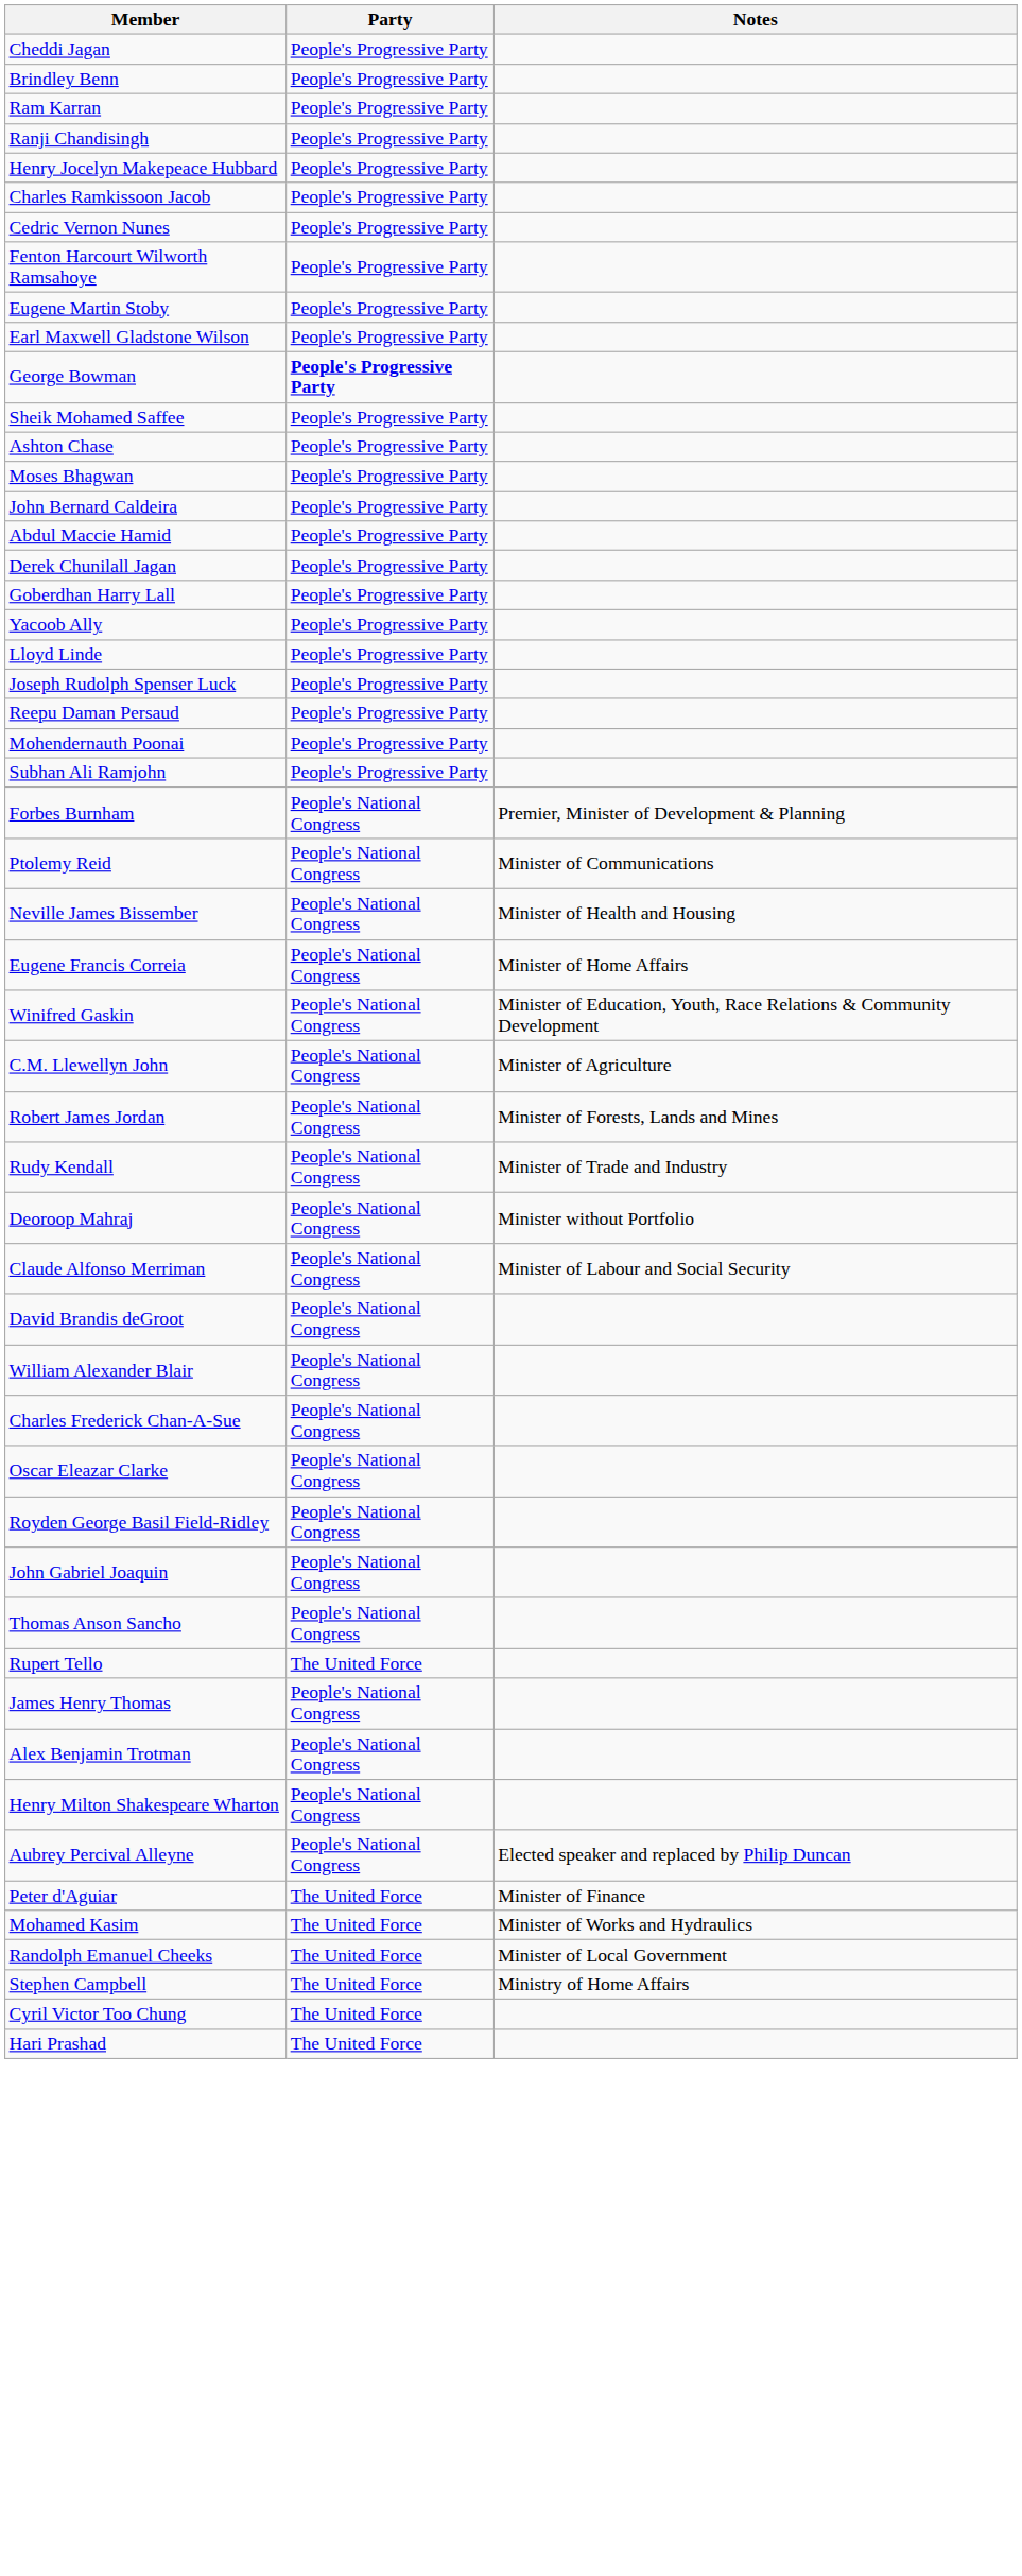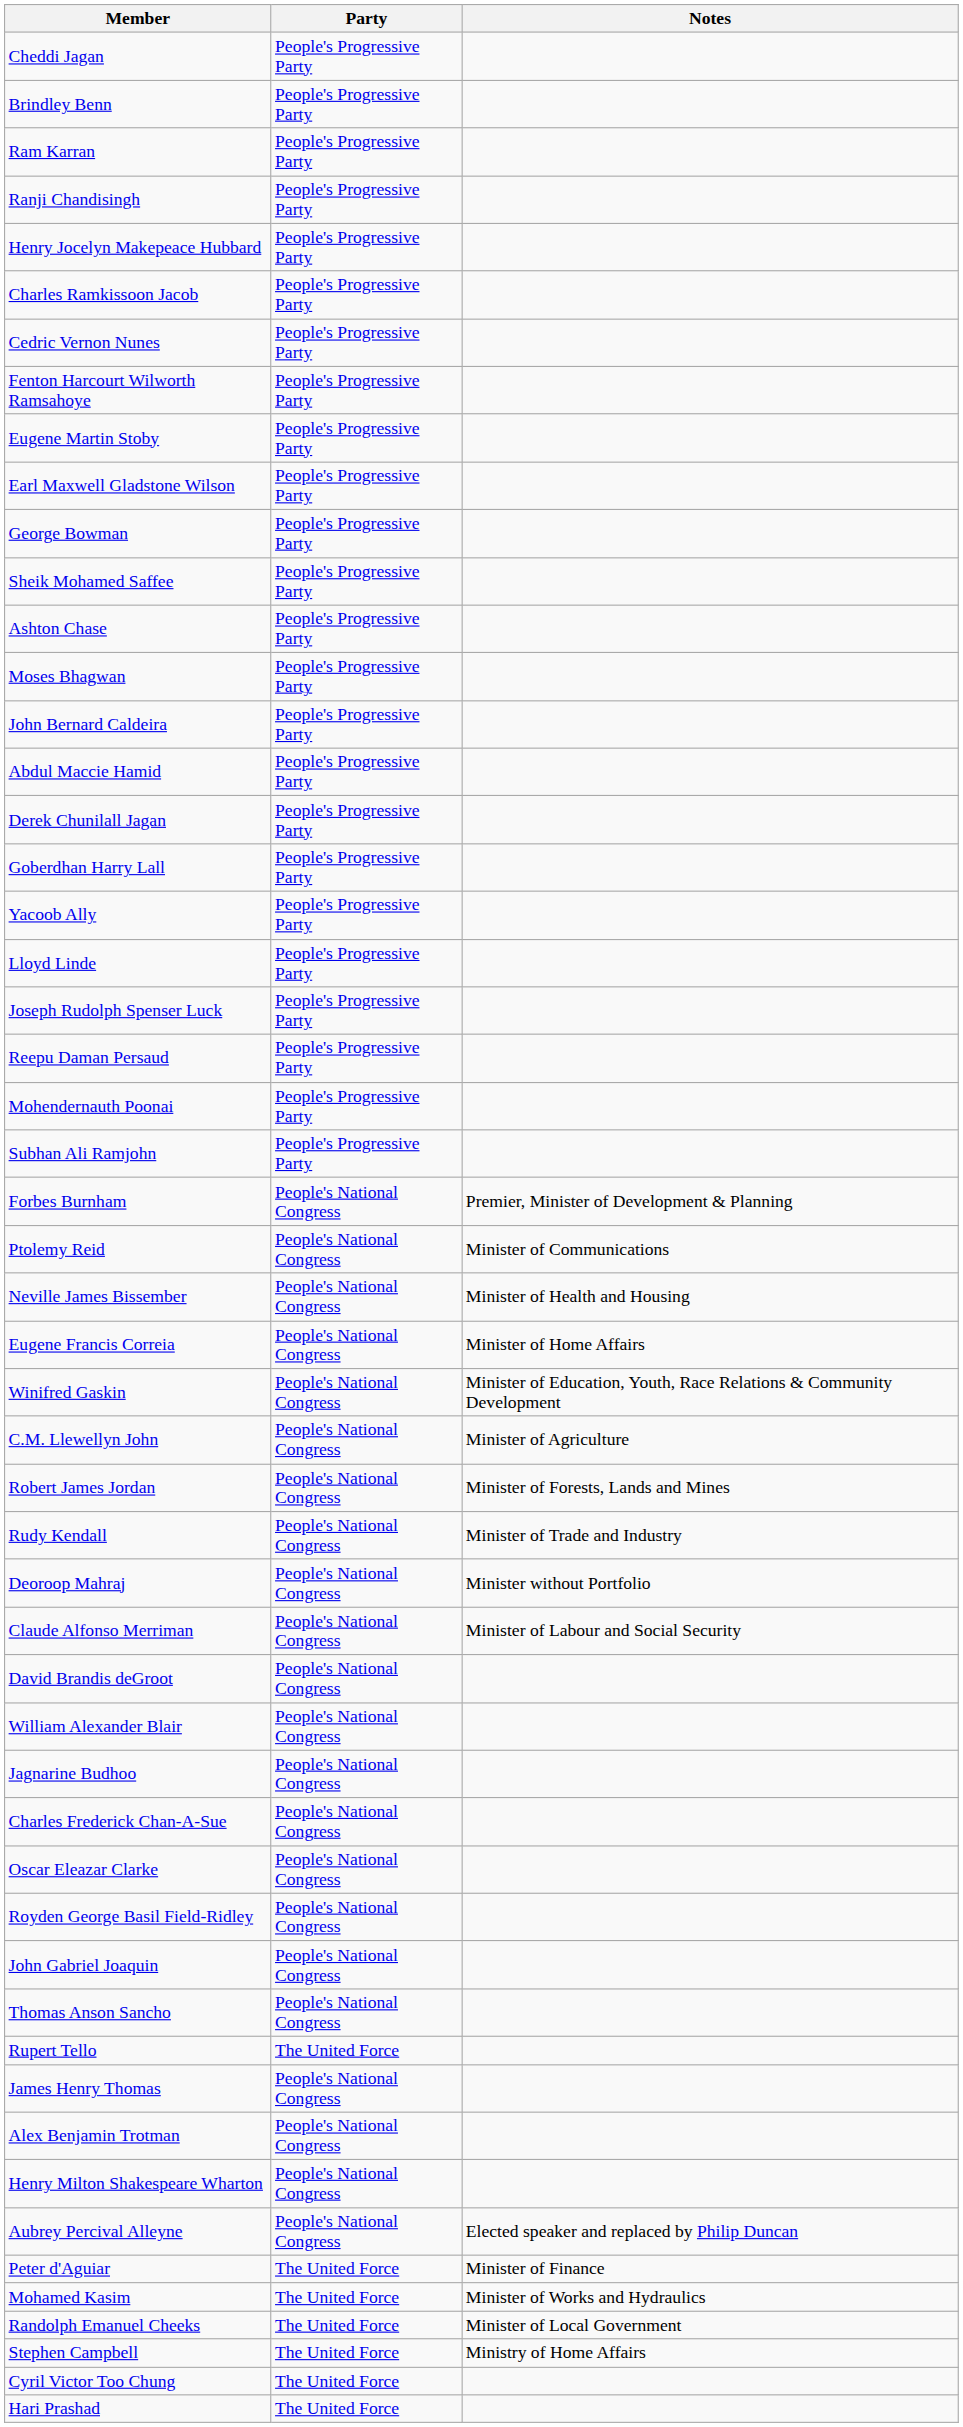George Bowman | Party: bold -> normal
+ row: Jagnarine Budhoo | People's National Congress
